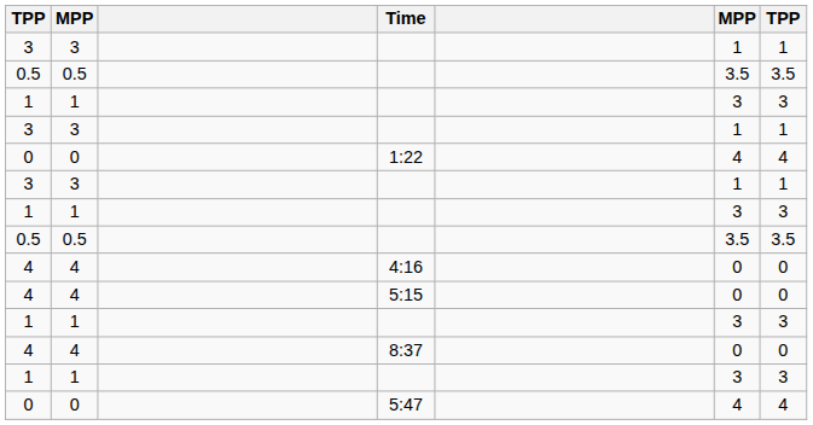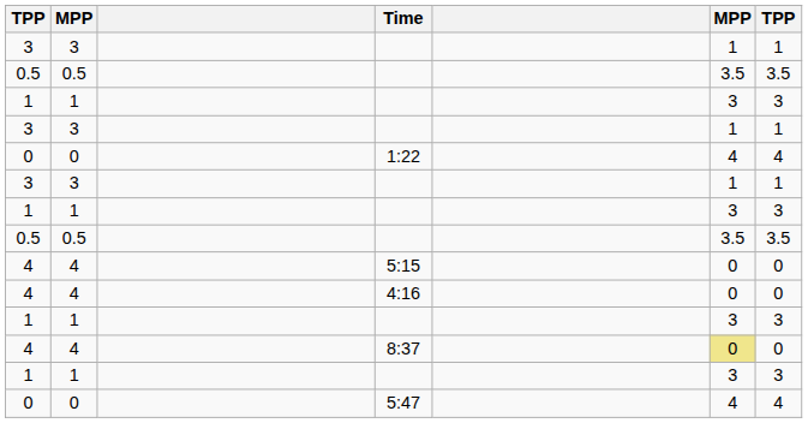rows swapped: 5:15 <-> 4:16
8:37 | column 6: no background -> khaki background
